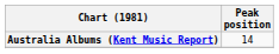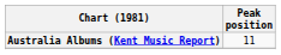Australia Albums (Kent Music Report) | Peak position: 14 -> 11
